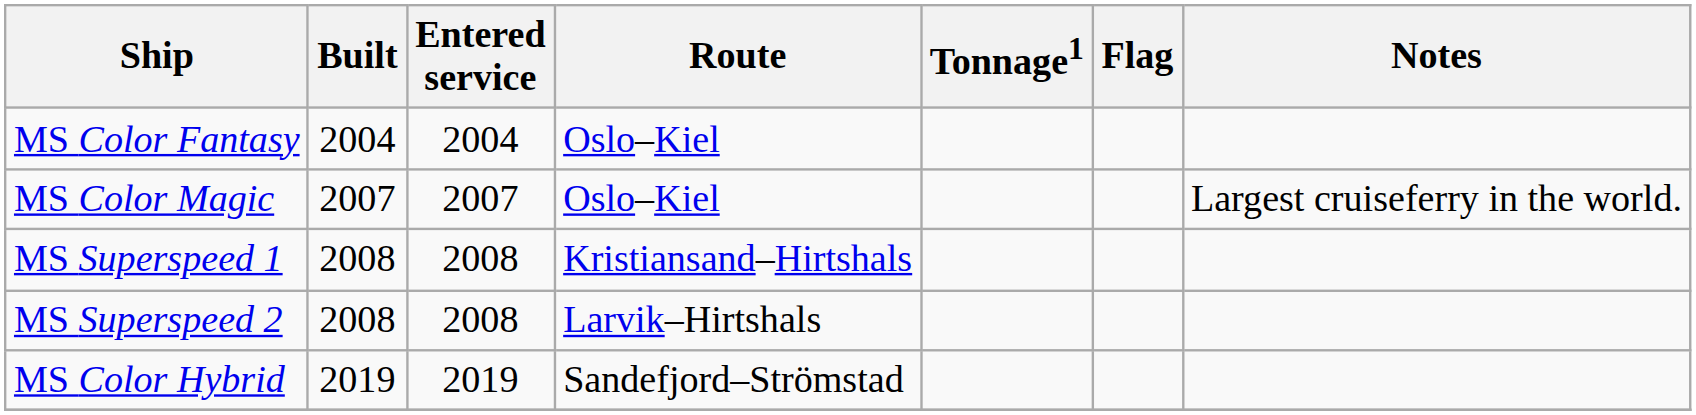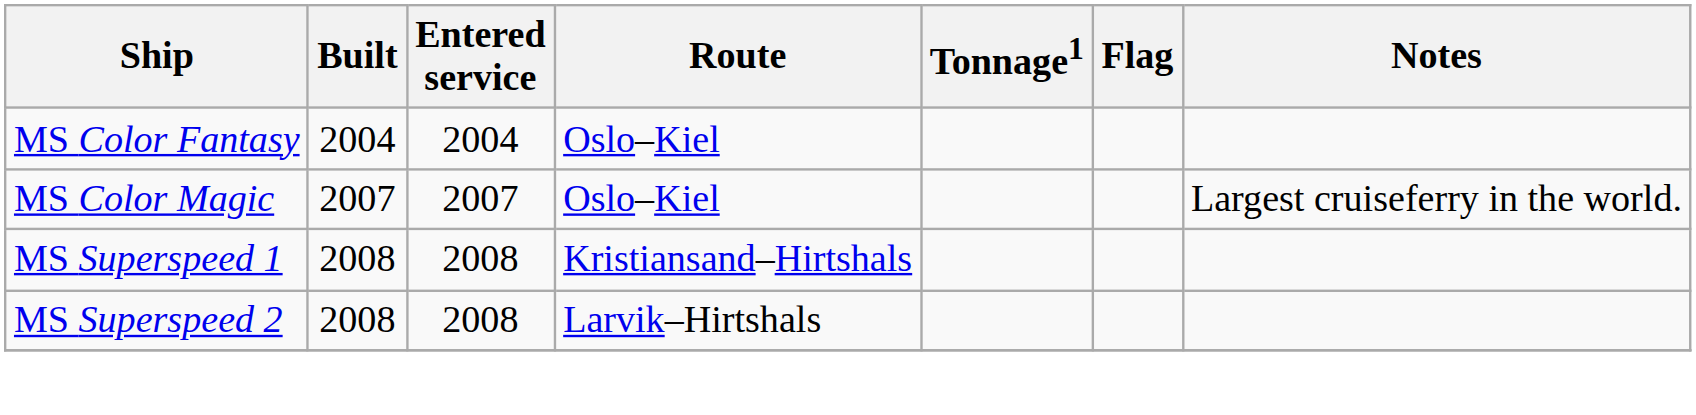- row: MS Color Hybrid | 2019 | 2019 | Sandefjord–Strömstad
